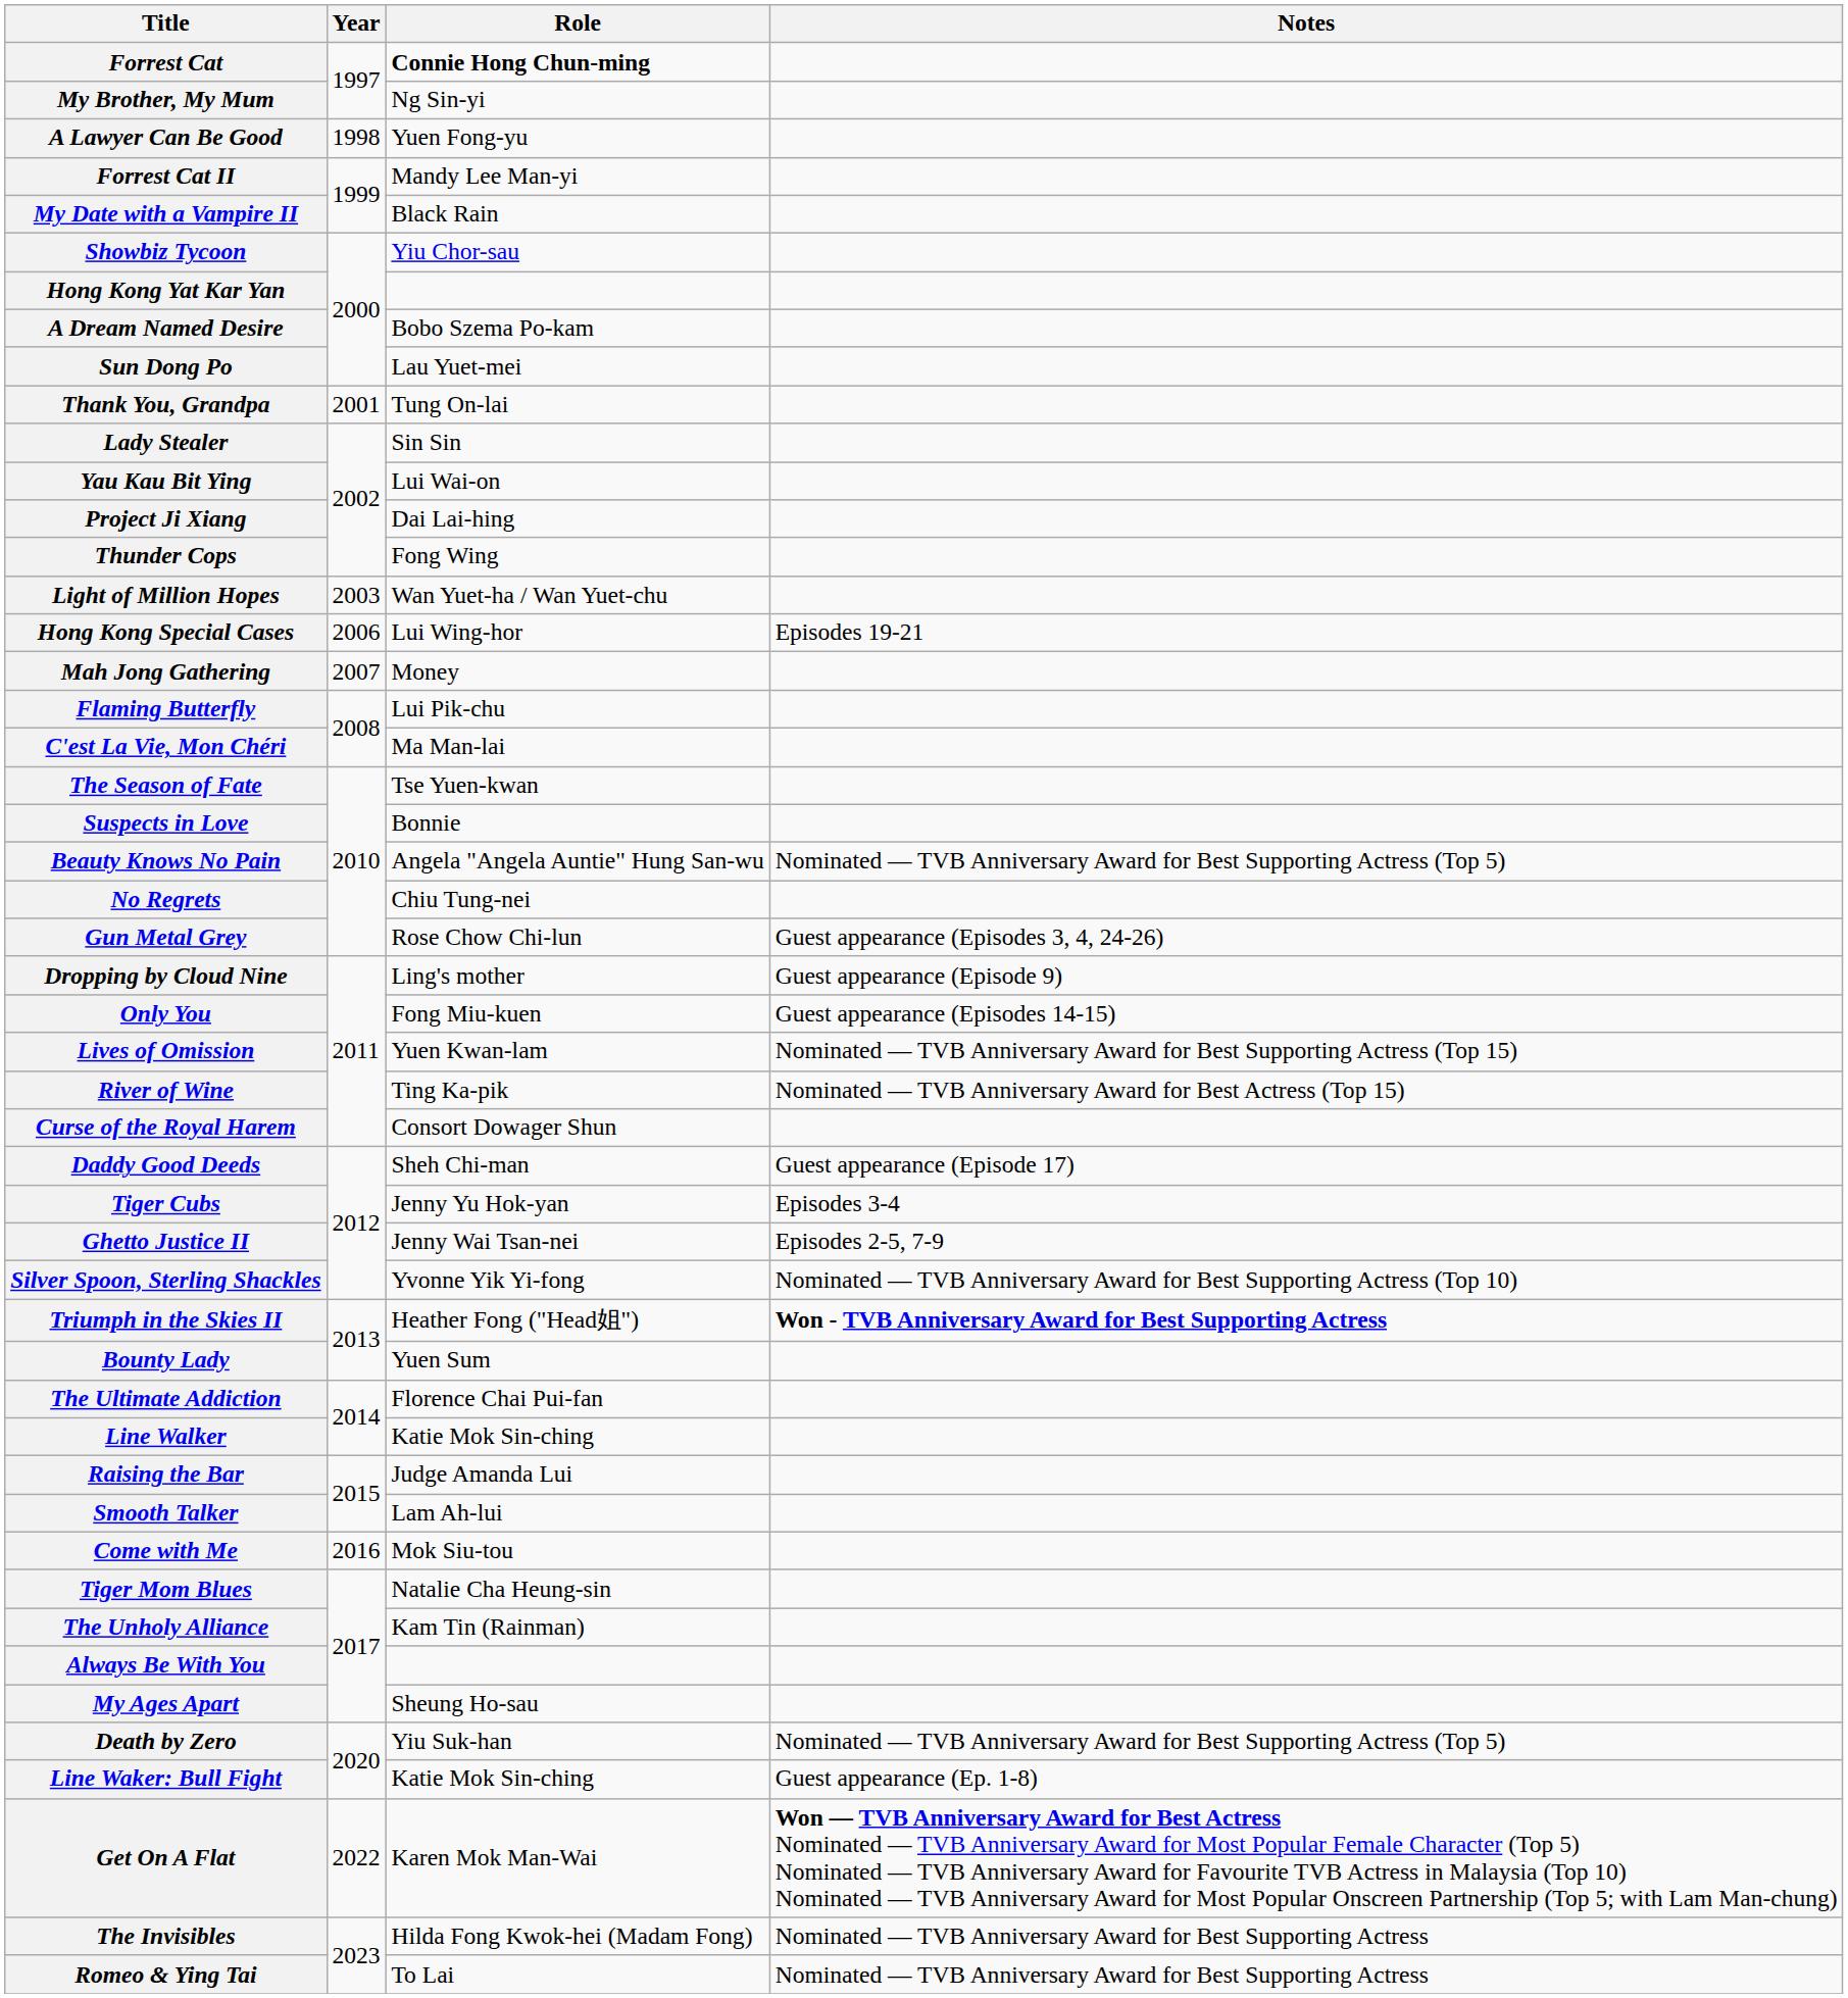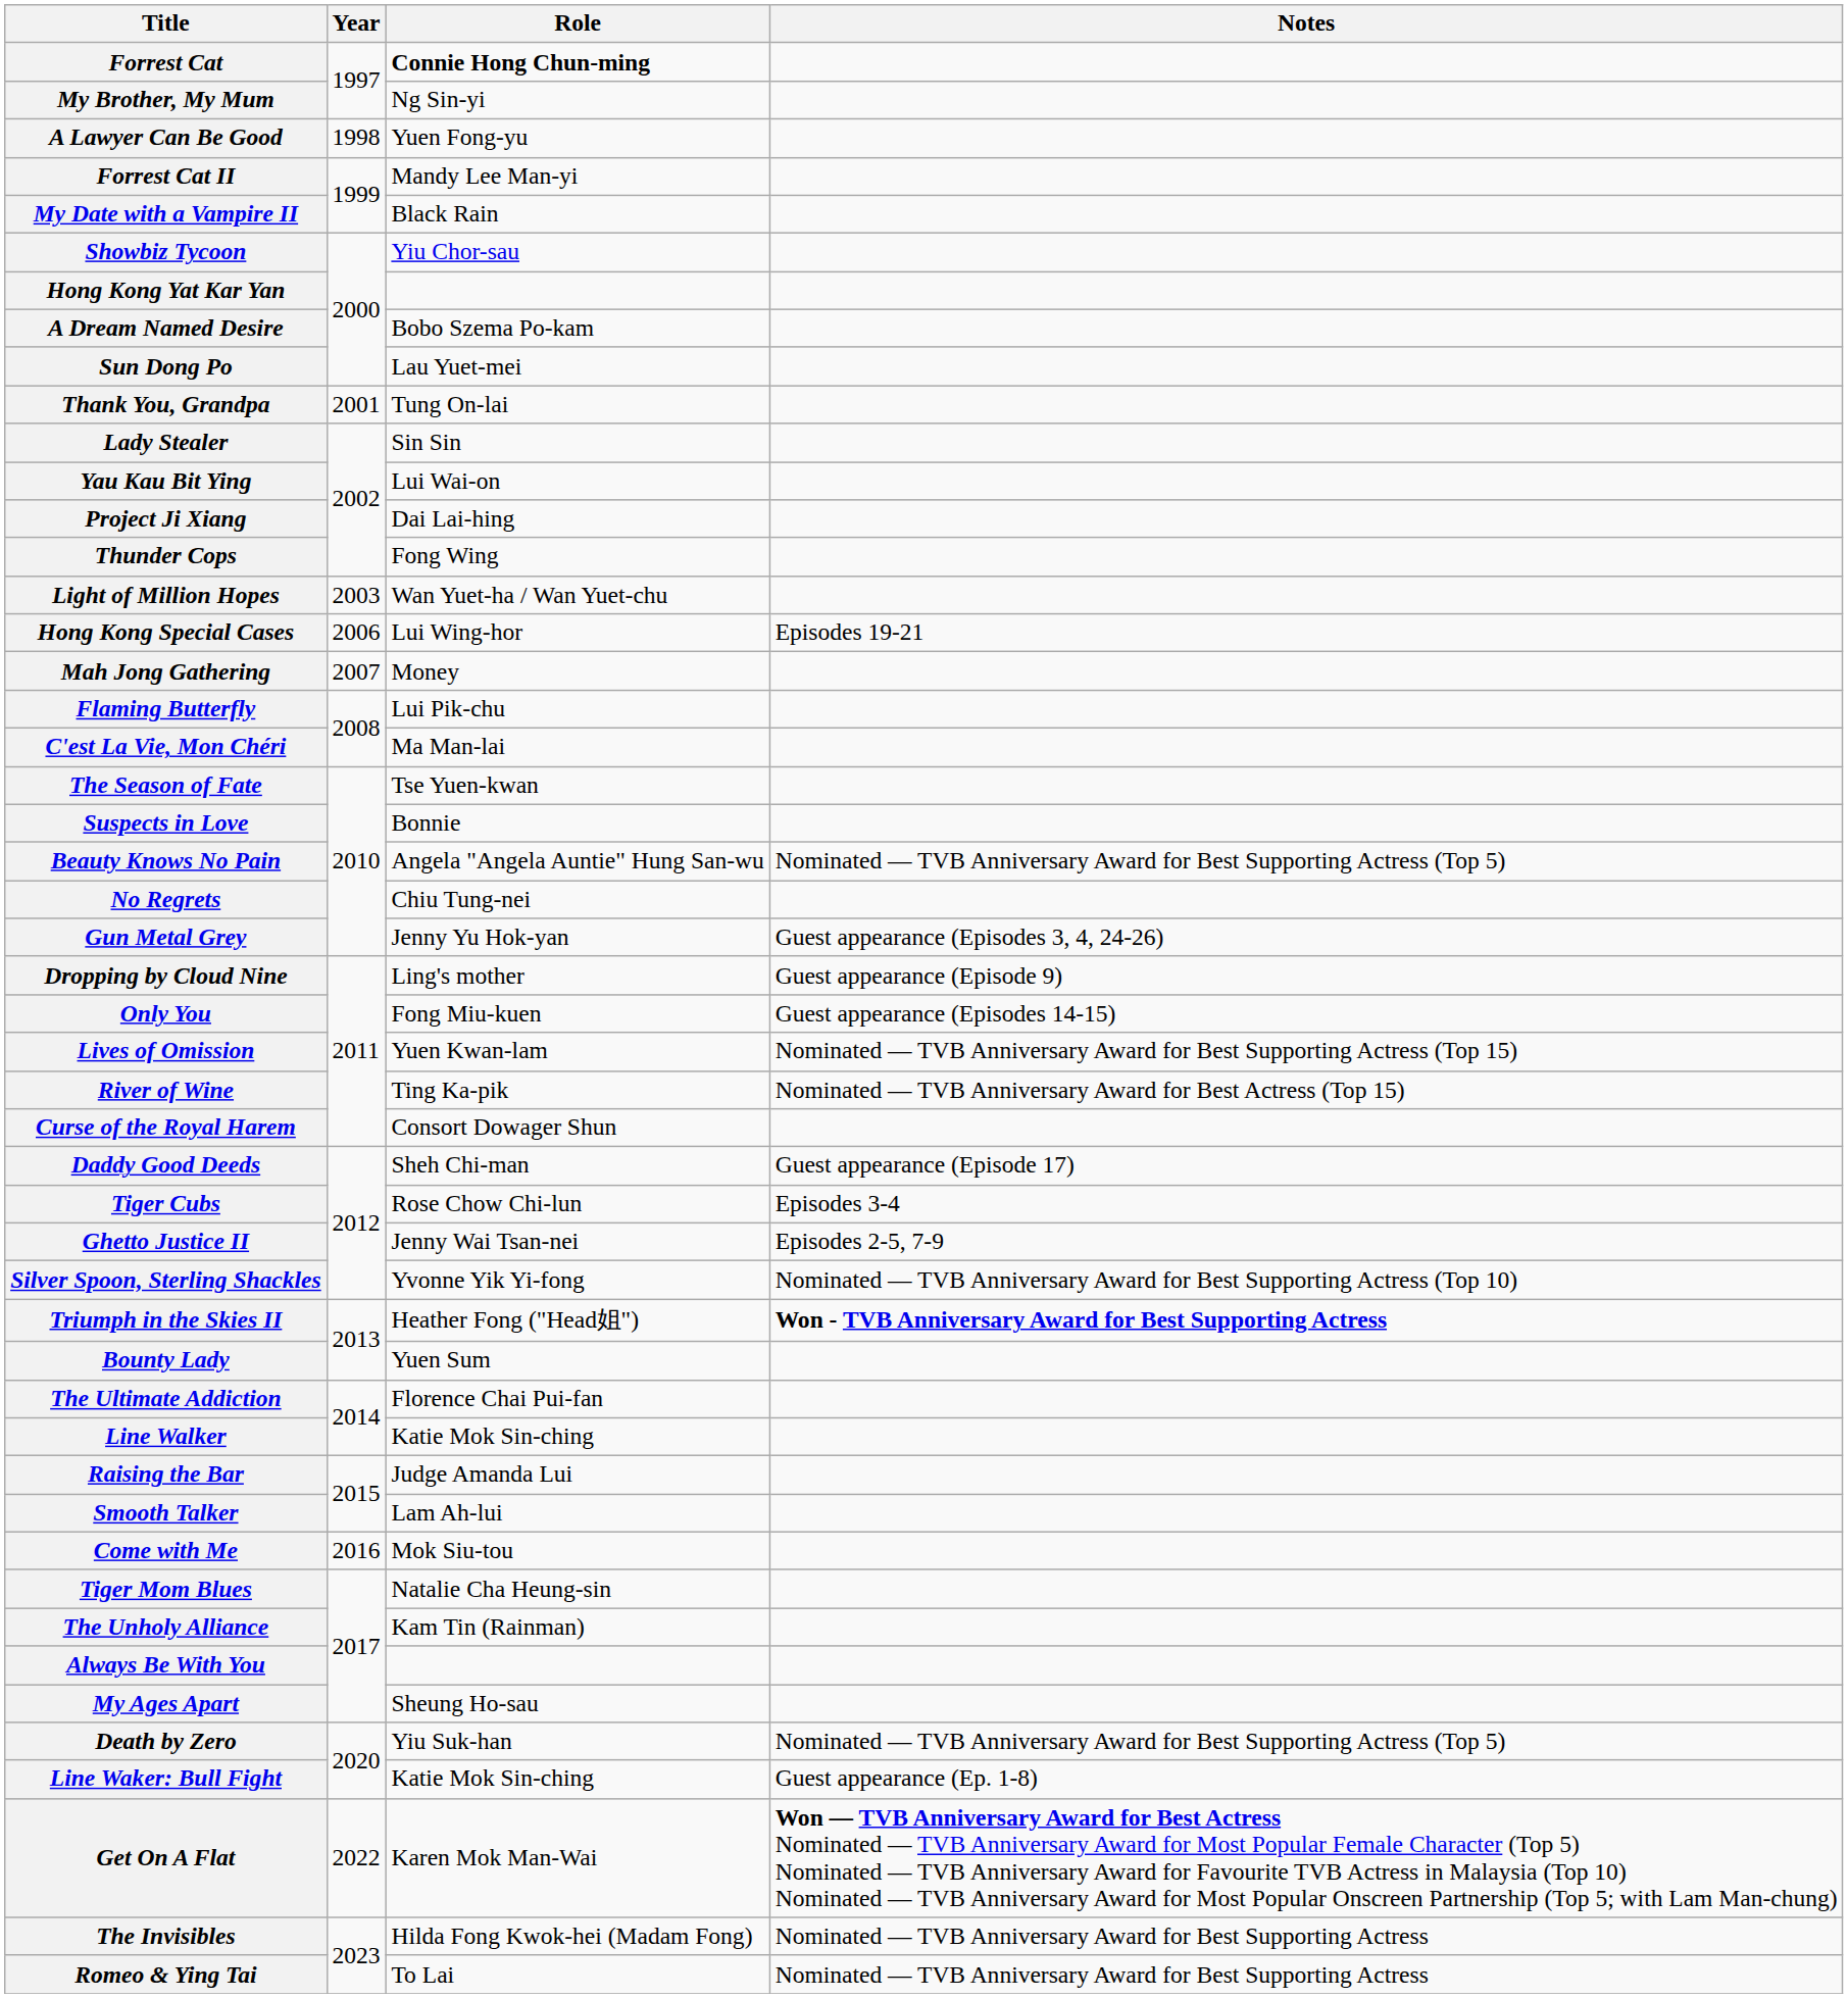Gun Metal Grey | Role: Rose Chow Chi-lun -> Jenny Yu Hok-yan
Tiger Cubs | Role: Jenny Yu Hok-yan -> Rose Chow Chi-lun
